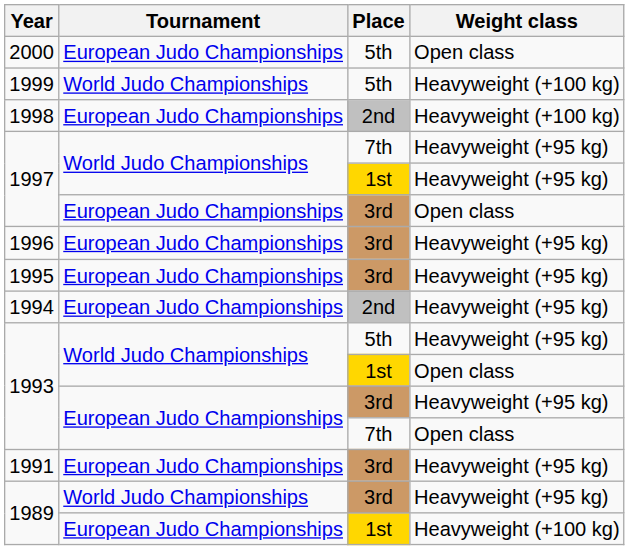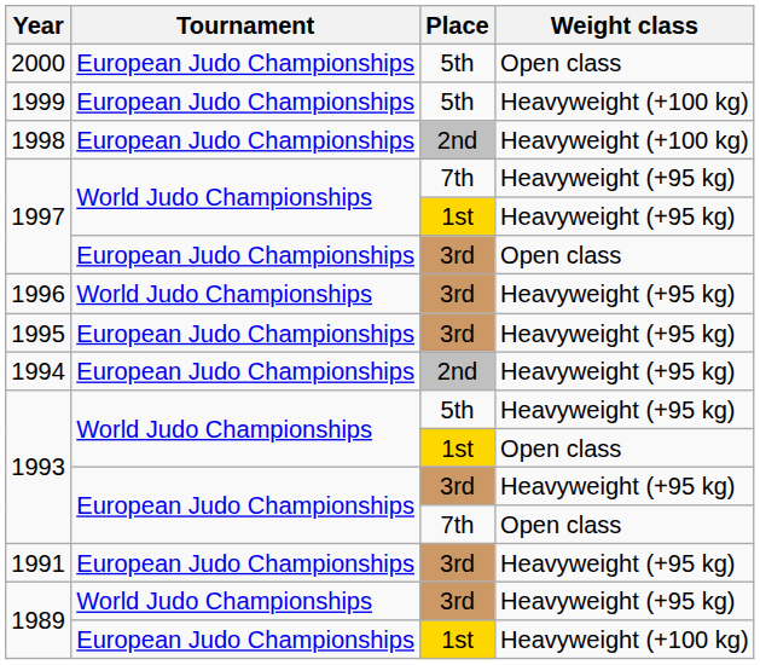1999 | Tournament: World Judo Championships -> European Judo Championships
1996 | Tournament: European Judo Championships -> World Judo Championships
